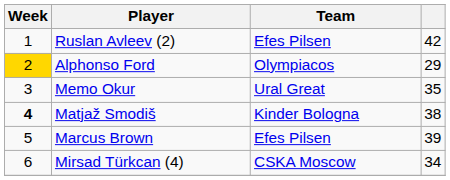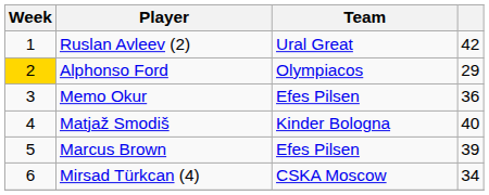Ruslan Avleev (2) | Team: Efes Pilsen -> Ural Great
Memo Okur | Team: Ural Great -> Efes Pilsen
Memo Okur | column 4: 35 -> 36
Matjaž Smodiš | Week: bold -> normal
Matjaž Smodiš | column 4: 38 -> 40
